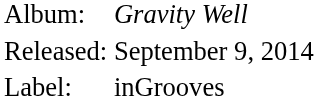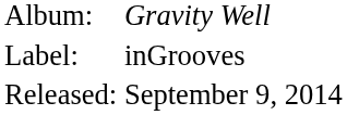rows swapped: Label: <-> Released:
